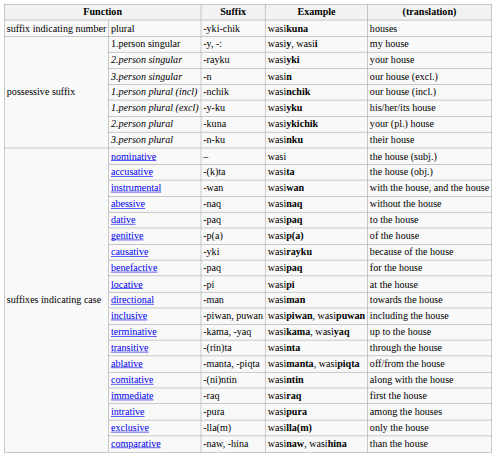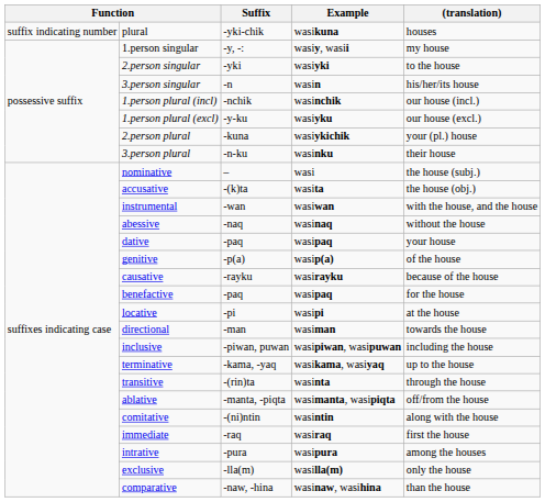2.person singular | Suffix: -rayku -> -yki
2.person singular | (translation): your house -> to the house
3.person singular | (translation): our house (excl.) -> his/her/its house
1.person plural (excl) | (translation): his/her/its house -> our house (excl.)
dative | (translation): to the house -> your house
causative | Suffix: -yki -> -rayku
